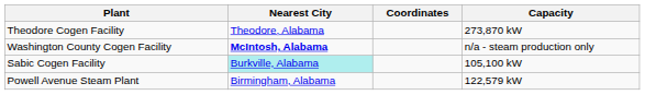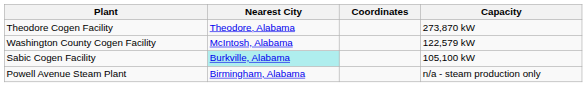Washington County Cogen Facility | Nearest City: bold -> normal
Washington County Cogen Facility | Capacity: n/a - steam production only -> 122,579 kW
Powell Avenue Steam Plant | Capacity: 122,579 kW -> n/a - steam production only
